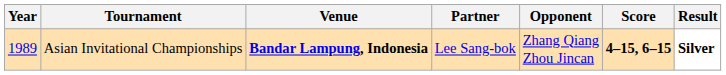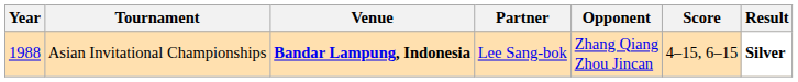Asian Invitational Championships | Year: 1989 -> 1988
Asian Invitational Championships | Score: bold -> normal
